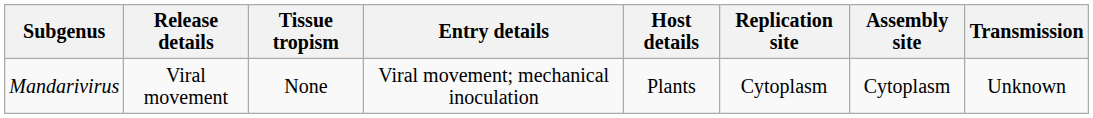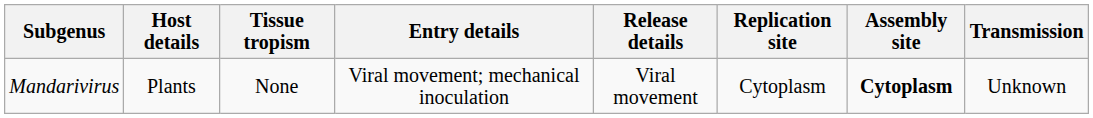columns swapped: Host details <-> Release details
Mandarivirus | Assembly site: normal -> bold
